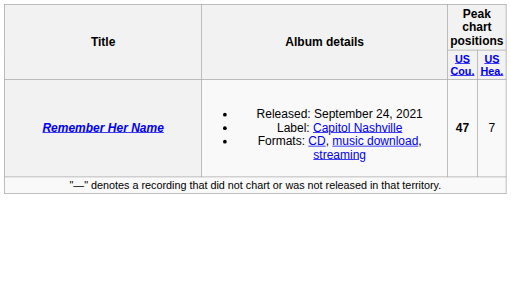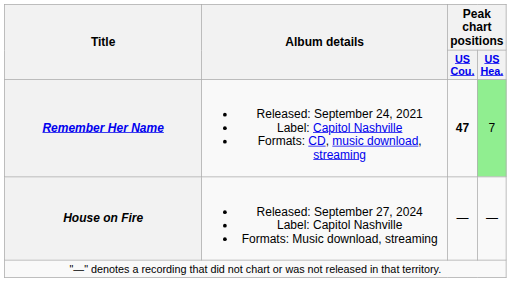Remember Her Name | Peak chart positions / US Hea.: no background -> lightgreen background
+ row: House on Fire | Released: September 27, 2024 Label: Capitol Nashville Formats: Music download, streaming | — | —
